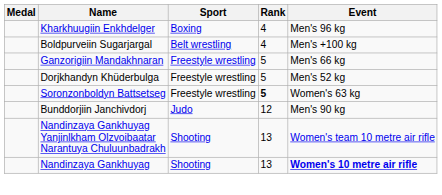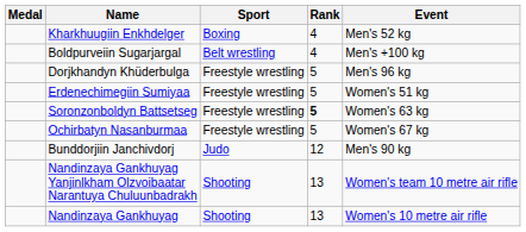Kharkhuugiin Enkhdelger | Event: Men's 96 kg -> Men's 52 kg
- row: Ganzorigiin Mandakhnaran | Freestyle wrestling | 5 | Men's 66 kg
Dorjkhandyn Khüderbulga | Event: Men's 52 kg -> Men's 96 kg
+ row: Erdenechimegiin Sumiyaa | Freestyle wrestling | 5 | Women's 51 kg
+ row: Ochirbatyn Nasanburmaa | Freestyle wrestling | 5 | Women's 67 kg
Nandinzaya Gankhuyag | Event: bold -> normal
